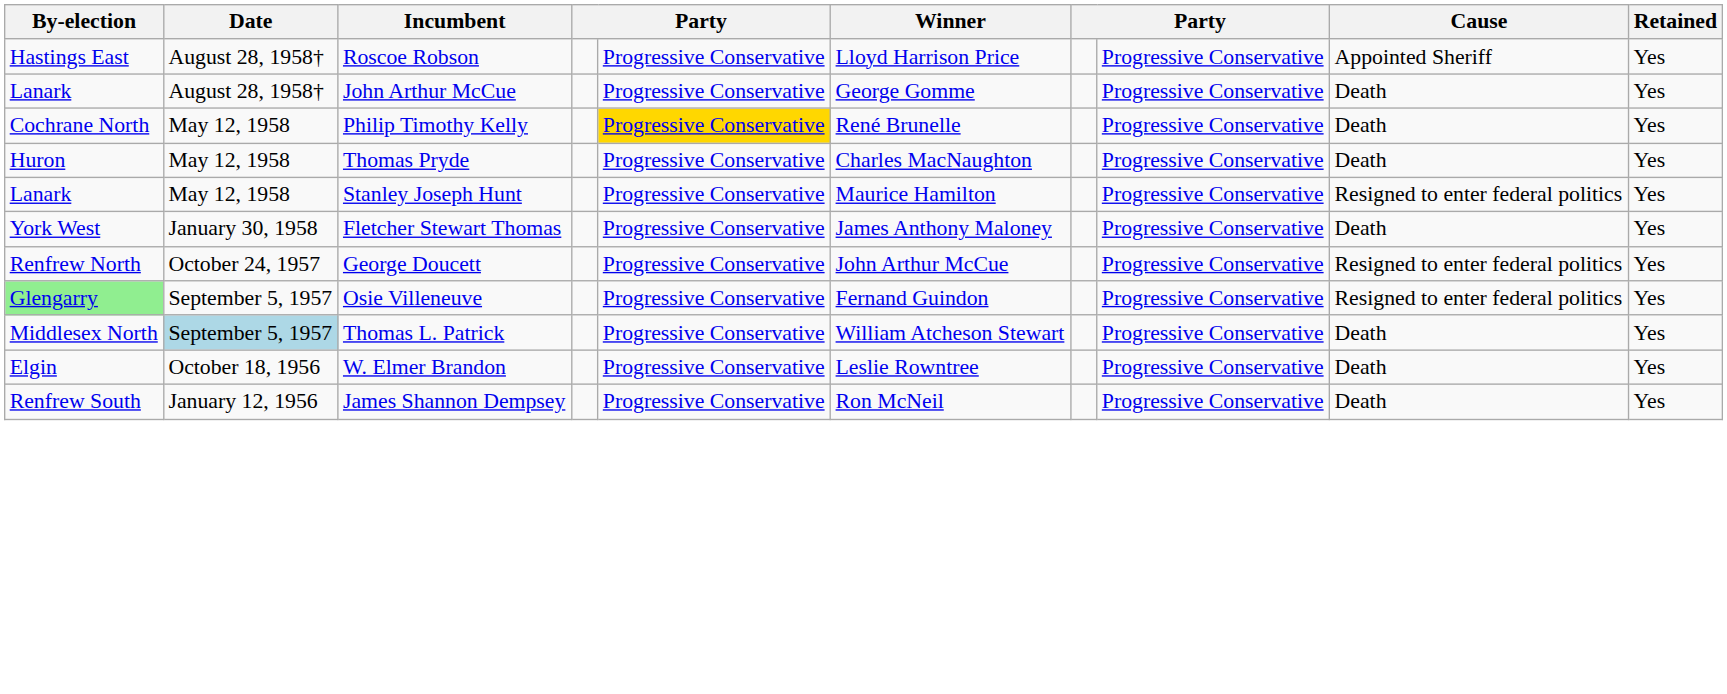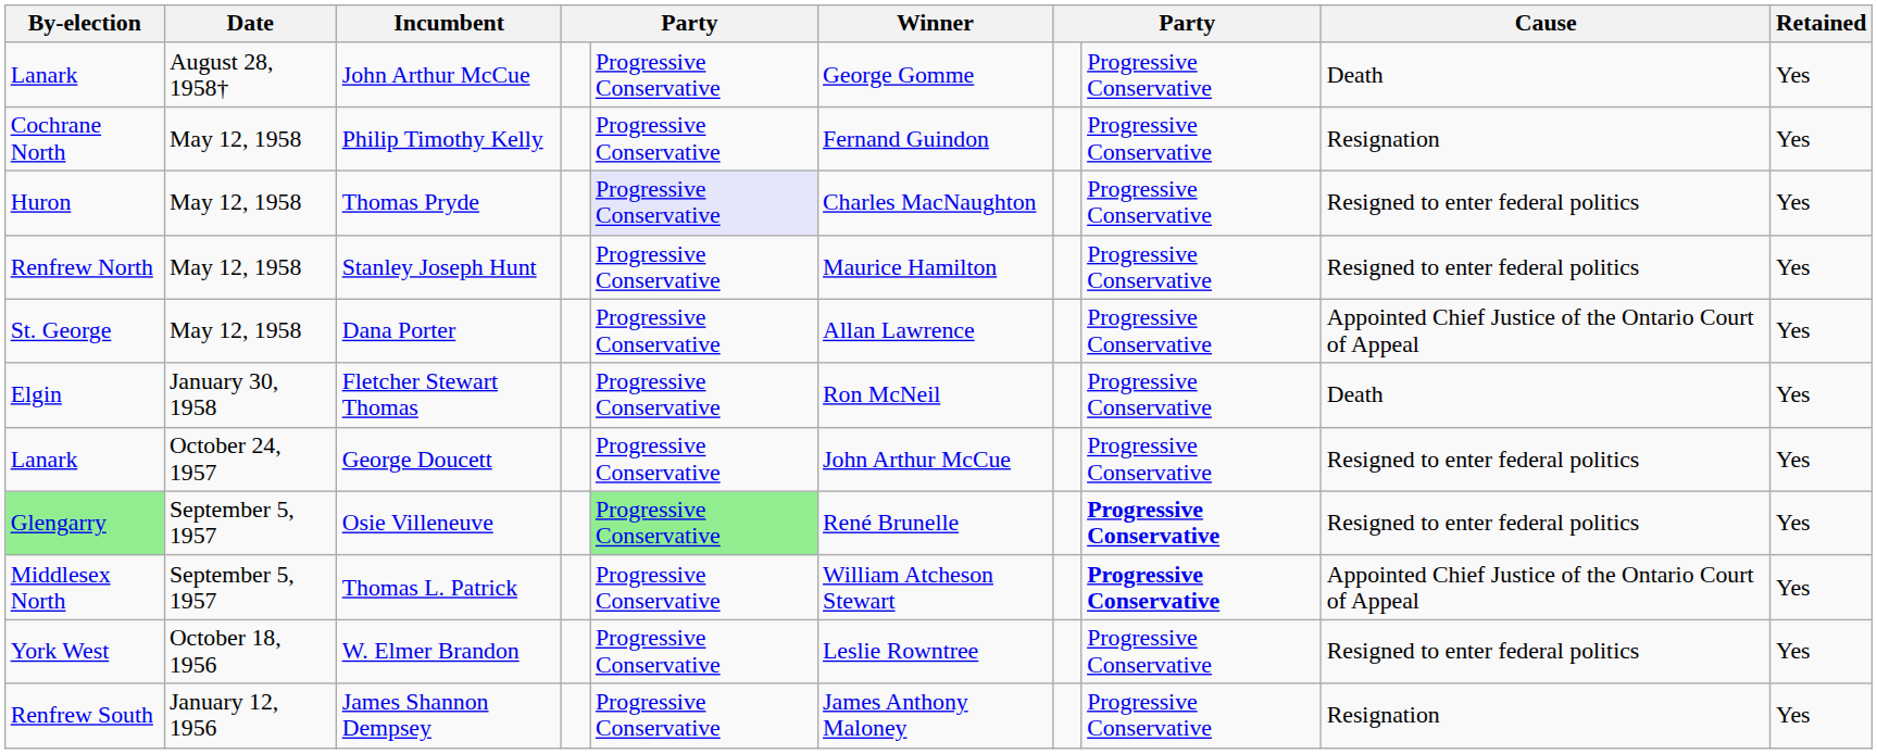- row: Hastings East | August 28, 1958† | Roscoe Robson | Progressive Conservative | Lloyd Harrison Price | Progressive Conservative | Appointed Sheriff | Yes
Philip Timothy Kelly | column 5: gold background -> no background
Philip Timothy Kelly | Winner: René Brunelle -> Fernand Guindon
Philip Timothy Kelly | Cause: Death -> Resignation
Thomas Pryde | column 5: no background -> lavender background
Thomas Pryde | Cause: Death -> Resigned to enter federal politics
Stanley Joseph Hunt | By-election: Lanark -> Renfrew North
+ row: St. George | May 12, 1958 | Dana Porter | Progressive Conservative | Allan Lawrence | Progressive Conservative | Appointed Chief Justice of the Ontario Court of Appeal | Yes
Fletcher Stewart Thomas | By-election: York West -> Elgin
Fletcher Stewart Thomas | Winner: James Anthony Maloney -> Ron McNeil
George Doucett | By-election: Renfrew North -> Lanark
Osie Villeneuve | column 5: no background -> lightgreen background
Osie Villeneuve | Winner: Fernand Guindon -> René Brunelle
Osie Villeneuve | column 8: normal -> bold
Thomas L. Patrick | Date: lightblue background -> no background
Thomas L. Patrick | column 8: normal -> bold
Thomas L. Patrick | Cause: Death -> Appointed Chief Justice of the Ontario Court of Appeal
W. Elmer Brandon | By-election: Elgin -> York West
W. Elmer Brandon | Cause: Death -> Resigned to enter federal politics
James Shannon Dempsey | Winner: Ron McNeil -> James Anthony Maloney
James Shannon Dempsey | Cause: Death -> Resignation
